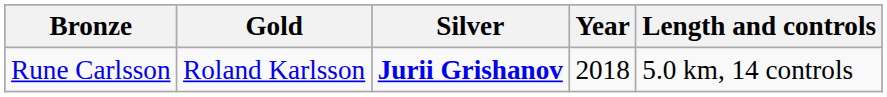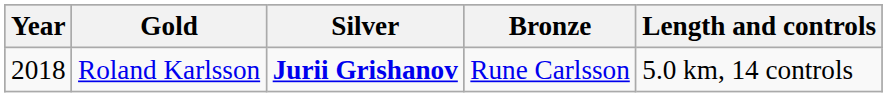columns swapped: Year <-> Bronze
